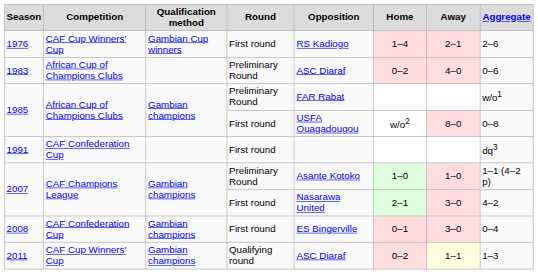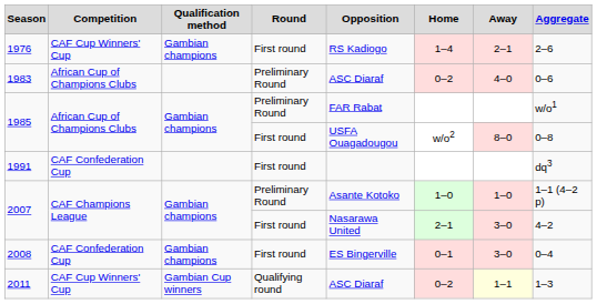1976 | Qualification method: Gambian Cup winners -> Gambian champions
2011 | Qualification method: Gambian champions -> Gambian Cup winners
